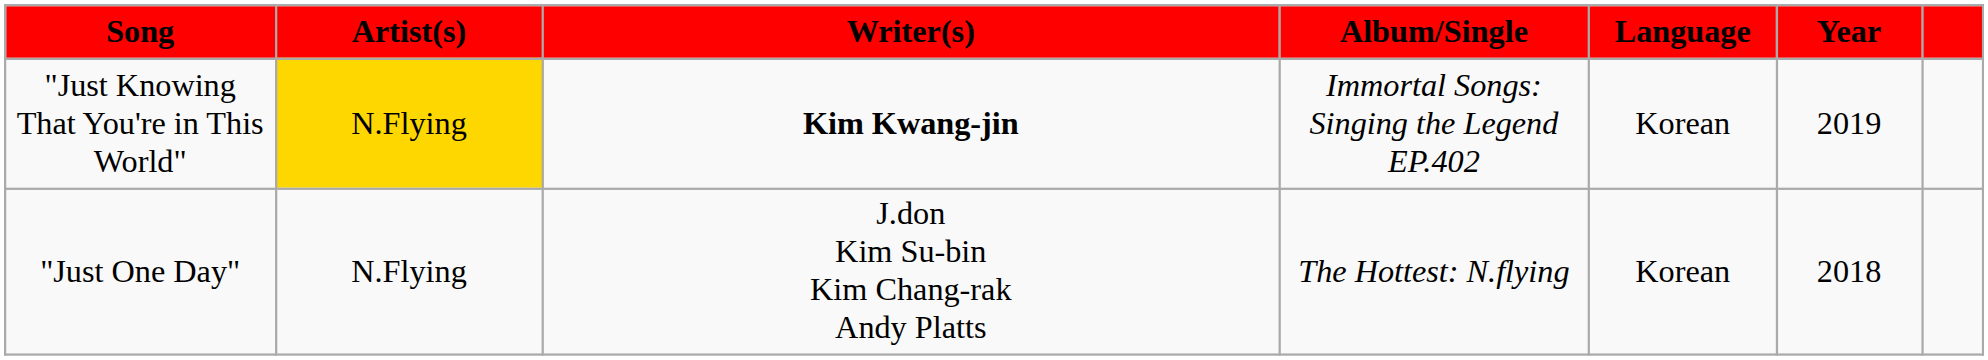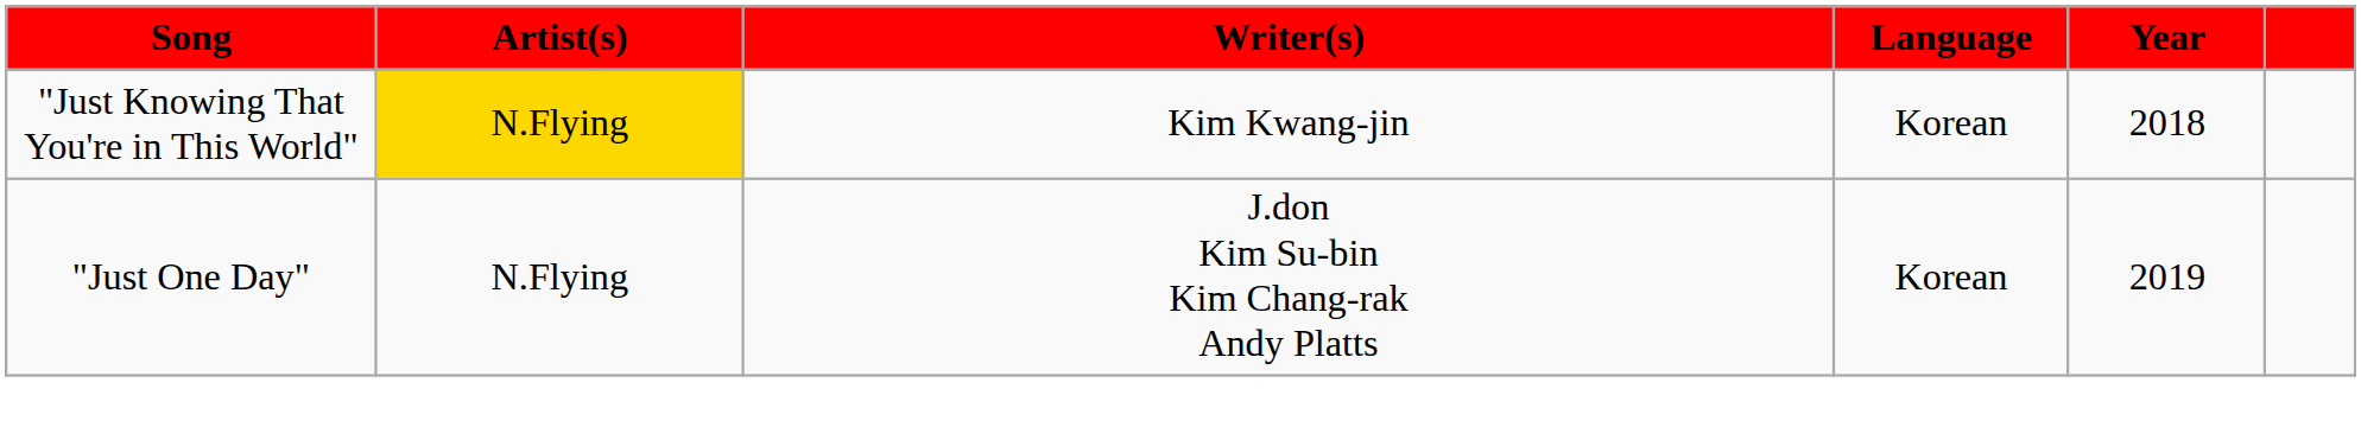- column: Album/Single | Immortal Songs: Singing the Legend EP.402 | The Hottest: N.flying
"Just Knowing That You're in This World" | Writer(s): bold -> normal
"Just Knowing That You're in This World" | Year: 2019 -> 2018
"Just One Day" | Year: 2018 -> 2019
